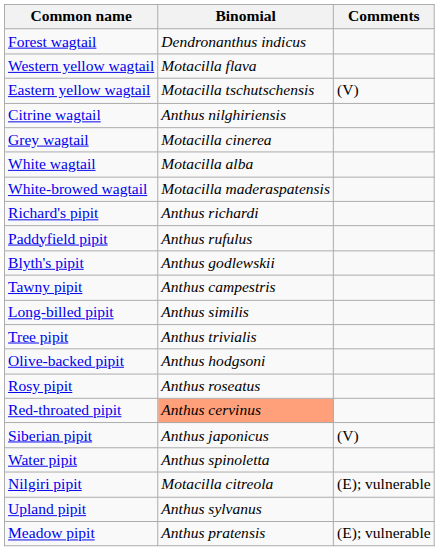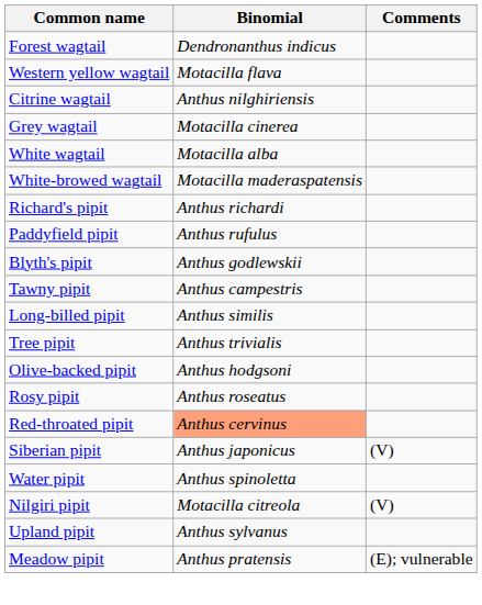- row: Eastern yellow wagtail | Motacilla tschutschensis | (V)
Nilgiri pipit | Comments: (E); vulnerable -> (V)
